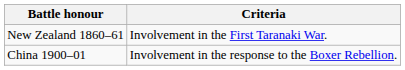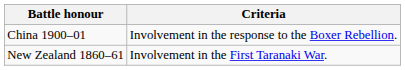rows swapped: New Zealand 1860–61 <-> China 1900–01
